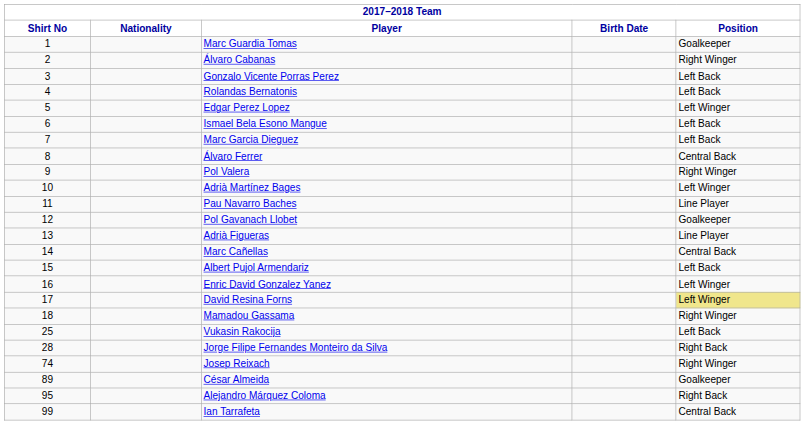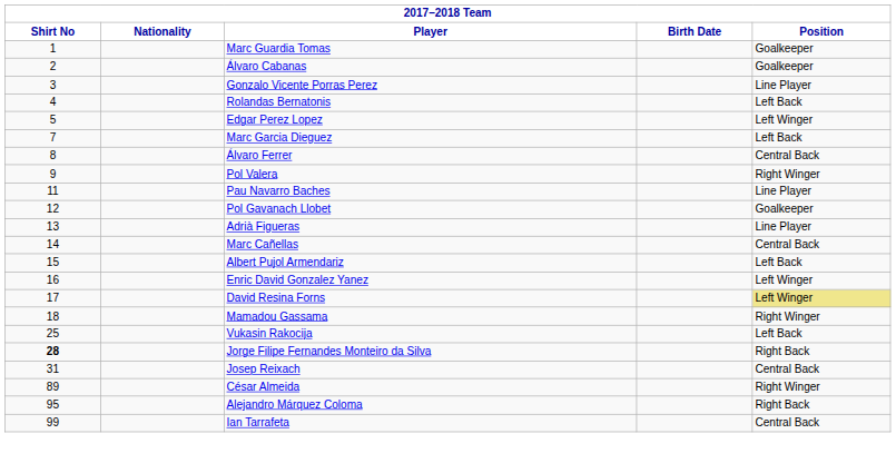Álvaro Cabanas | Position: Right Winger -> Goalkeeper
Gonzalo Vicente Porras Perez | Position: Left Back -> Line Player
- row: 6 | Ismael Bela Esono Mangue | Left Back
- row: 10 | Adrià Martínez Bages | Left Winger
Jorge Filipe Fernandes Monteiro da Silva | Shirt No: normal -> bold
Josep Reixach | Shirt No: 74 -> 31
Josep Reixach | Position: Right Winger -> Central Back
César Almeida | Position: Goalkeeper -> Right Winger
